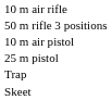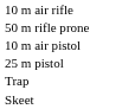- row: 50 m rifle 3 positions
+ row: 50 m rifle prone
